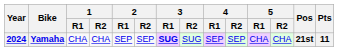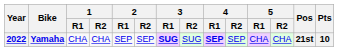Yamaha | Year: 2024 -> 2022
Yamaha | 4 / R1: normal -> bold
Yamaha | Pts: 11 -> 10
